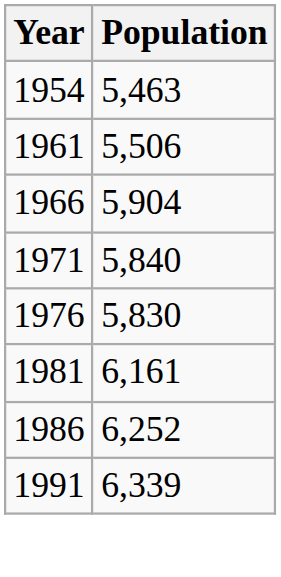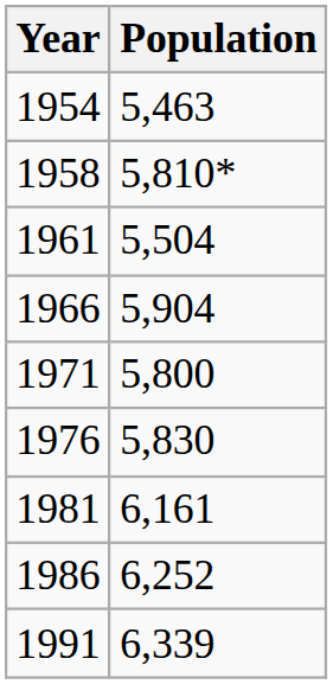+ row: 1958 | 5,810*
1961 | Population: 5,506 -> 5,504
1971 | Population: 5,840 -> 5,800
